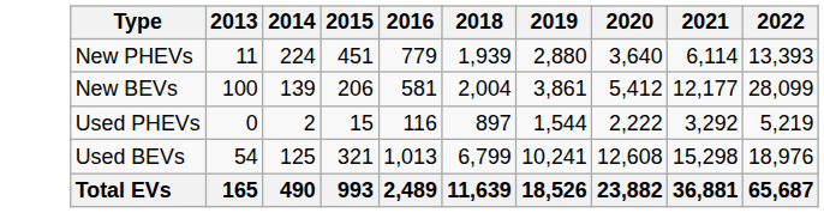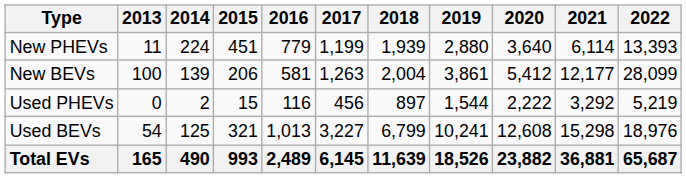+ column: 2017 | 1,199 | 1,263 | 456 | 3,227 | 6,145
